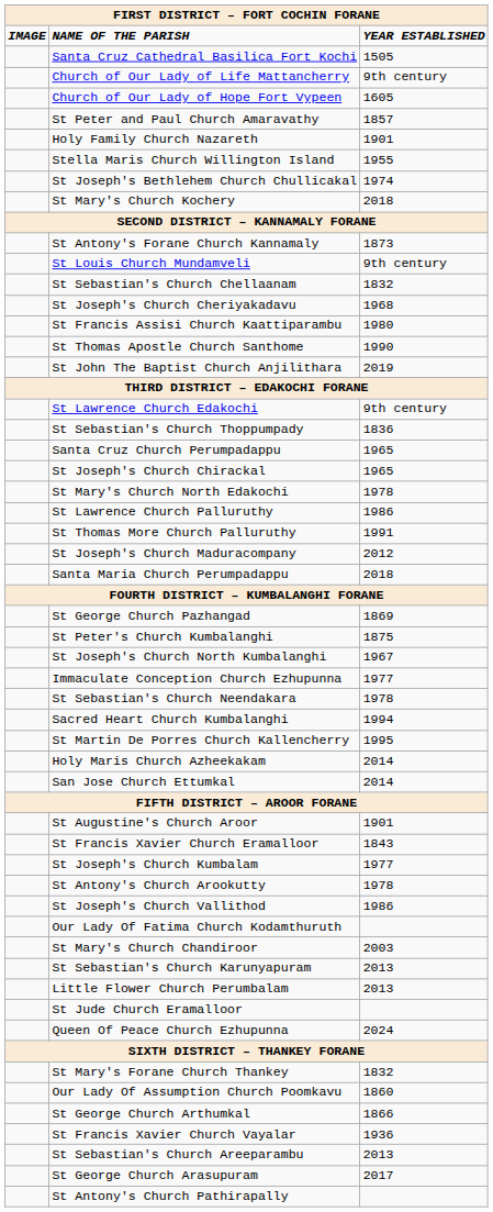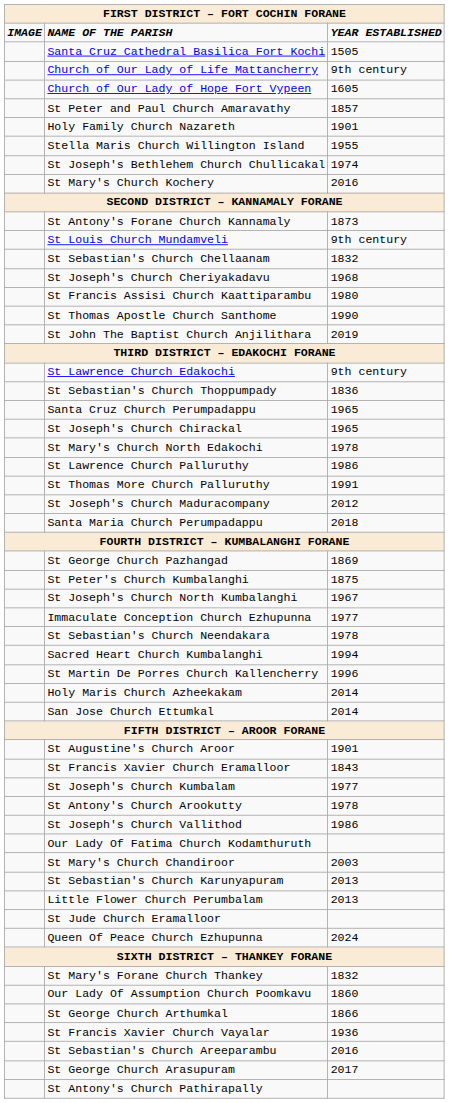St Mary's Church Kochery | column 3: 2018 -> 2016
St Martin De Porres Church Kallencherry | column 3: 1995 -> 1996
St Sebastian's Church Areeparambu | column 3: 2013 -> 2016
